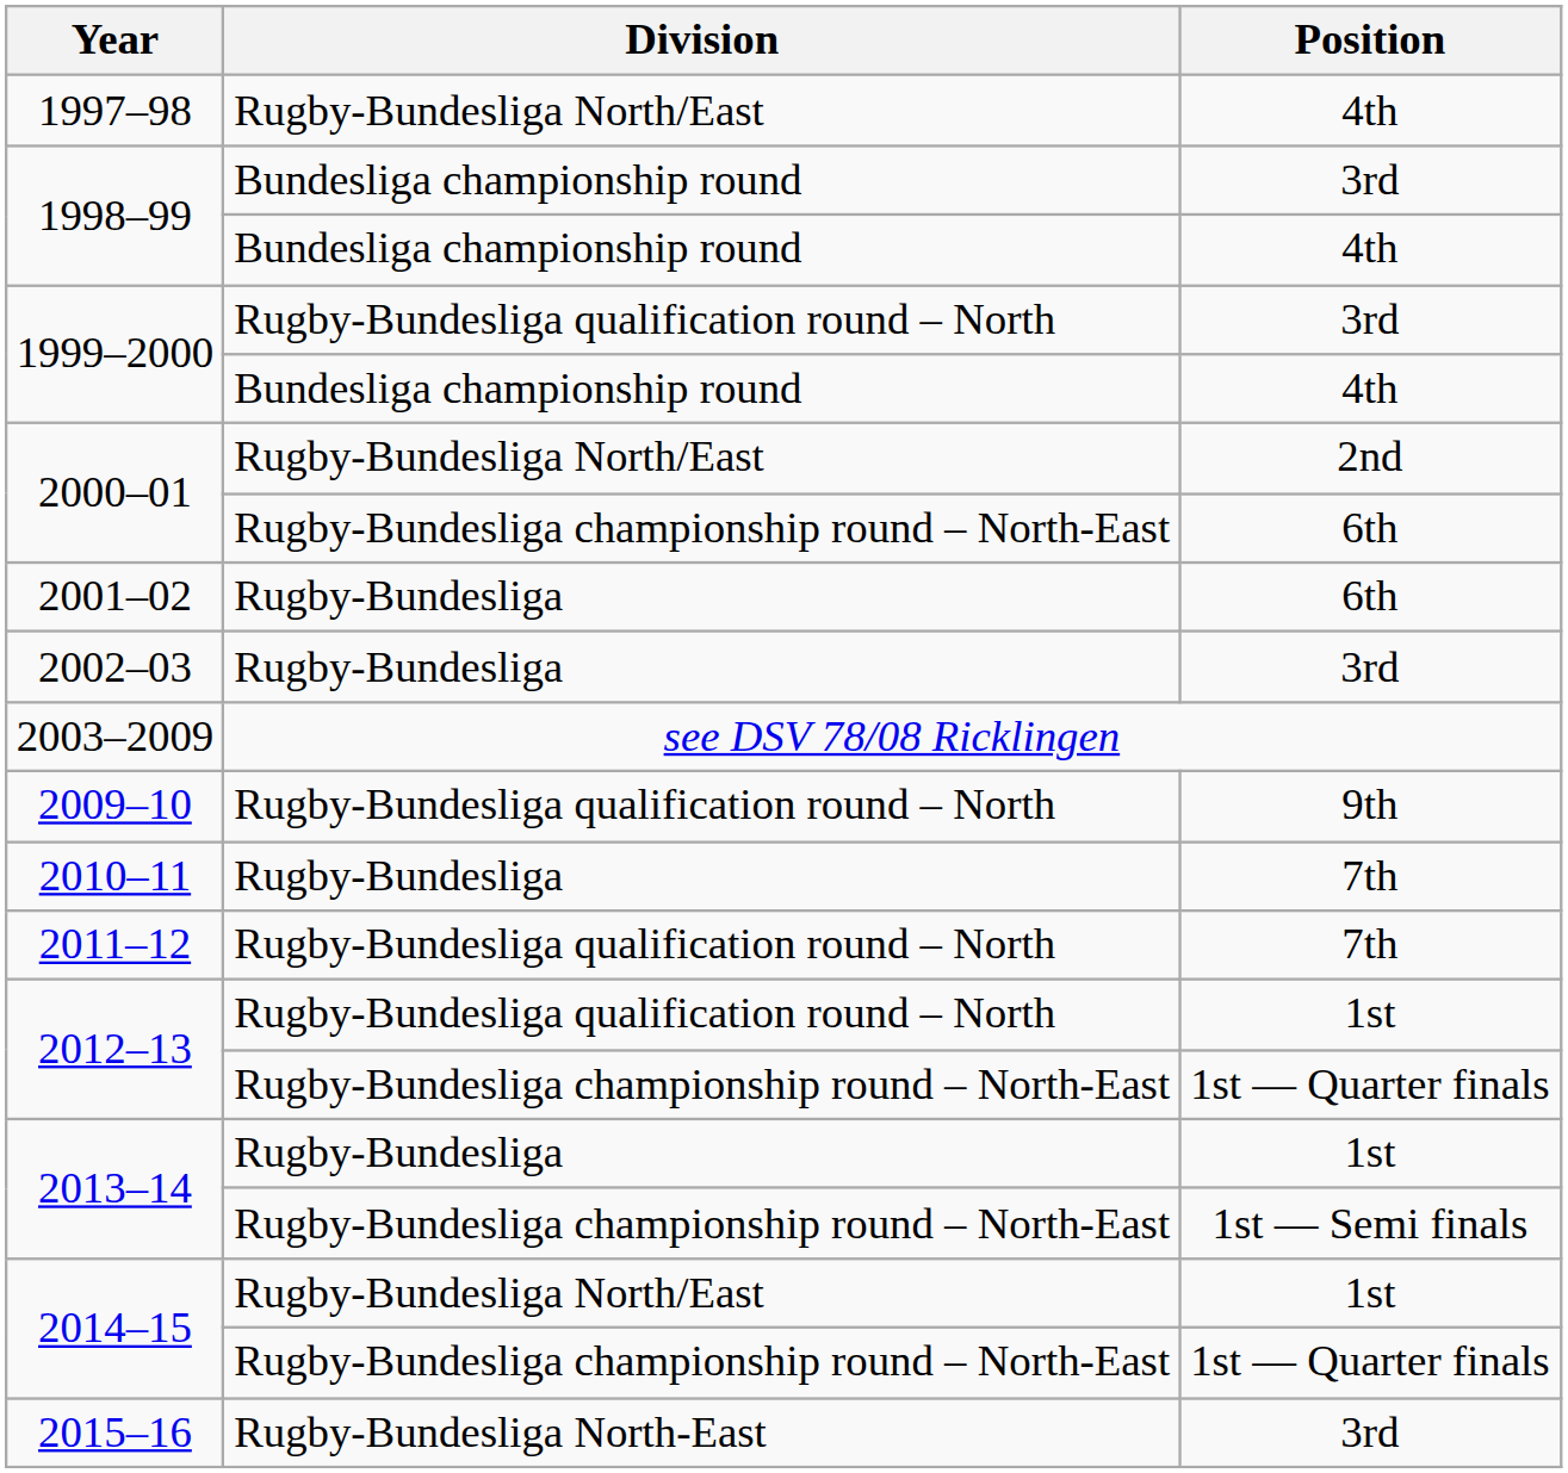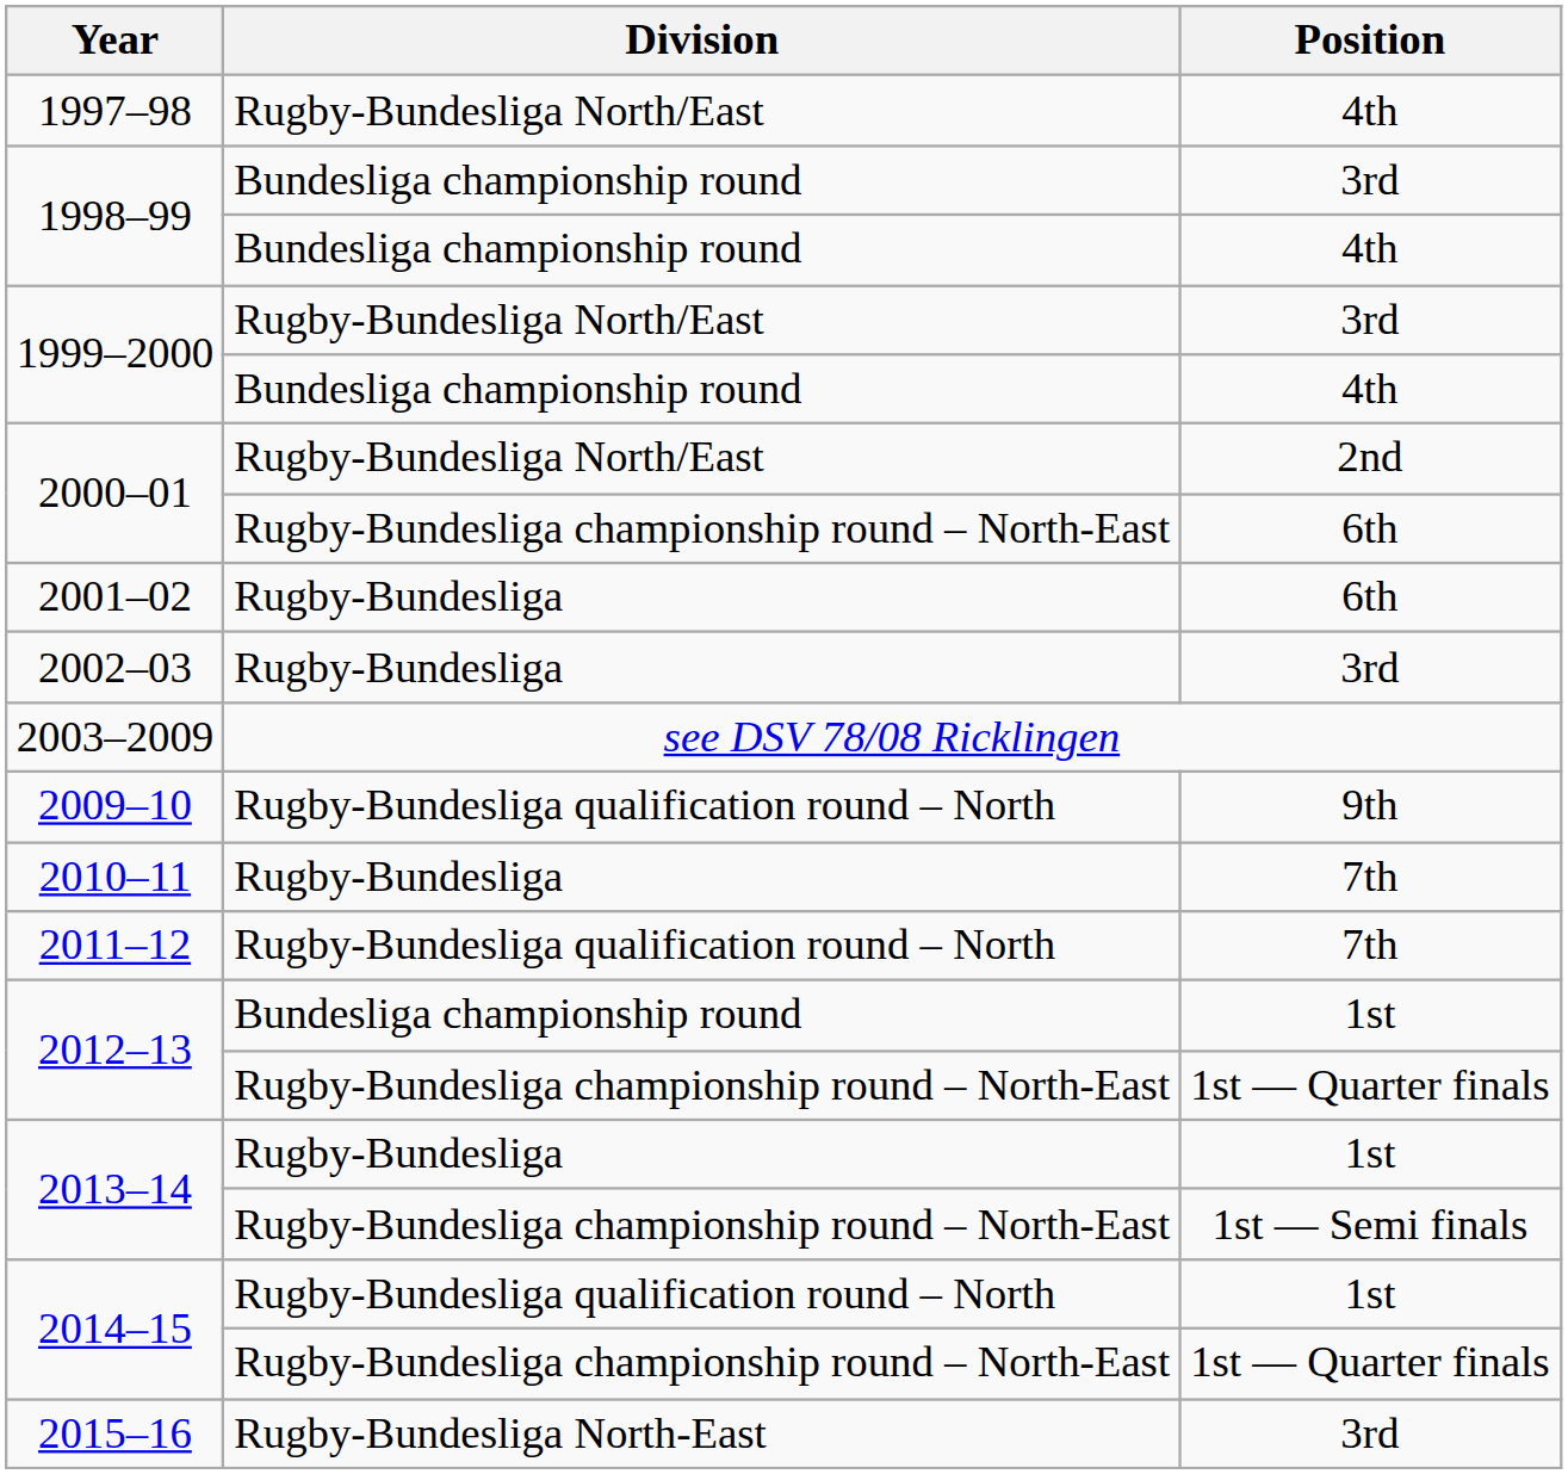1999–2000 / 3rd | Division: Rugby-Bundesliga qualification round – North -> Rugby-Bundesliga North/East
2012–13 / 1st | Division: Rugby-Bundesliga qualification round – North -> Bundesliga championship round
2014–15 / 1st | Division: Rugby-Bundesliga North/East -> Rugby-Bundesliga qualification round – North
